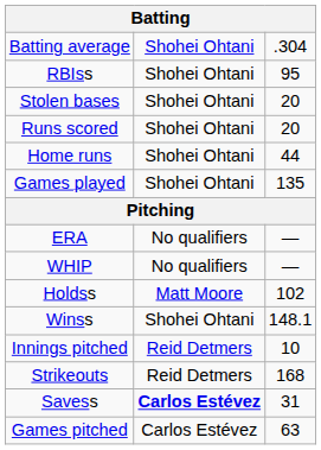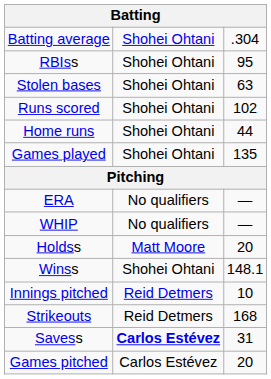Stolen bases | column 3: 20 -> 63
Runs scored | column 3: 20 -> 102
Holdss | column 3: 102 -> 20
Games pitched | column 3: 63 -> 20
